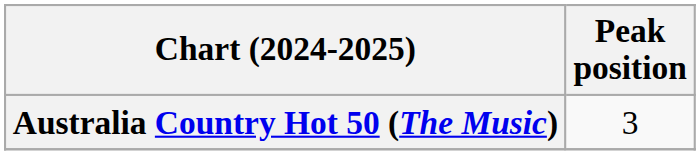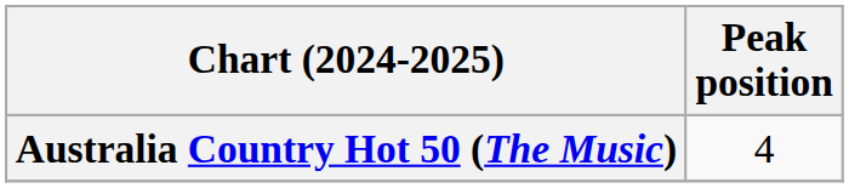Australia Country Hot 50 (The Music) | Peak position: 3 -> 4
